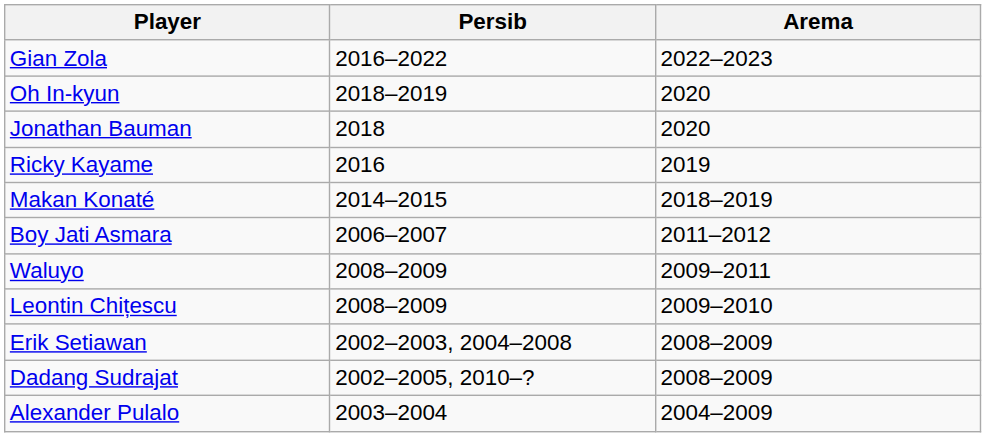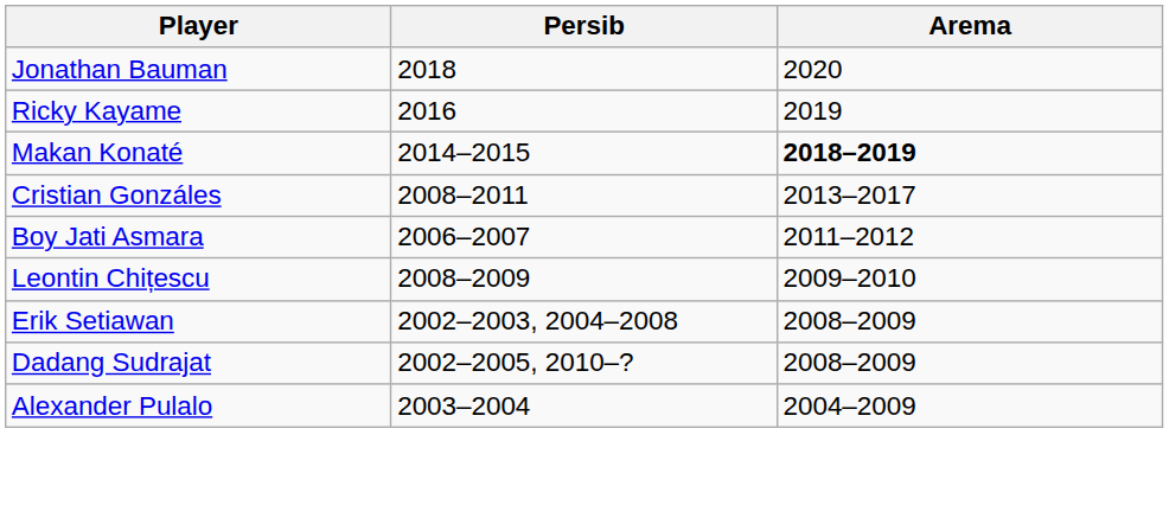- row: Gian Zola | 2016–2022 | 2022–2023
- row: Oh In-kyun | 2018–2019 | 2020
Makan Konaté | Arema: normal -> bold
+ row: Cristian Gonzáles | 2008–2011 | 2013–2017
- row: Waluyo | 2008–2009 | 2009–2011
